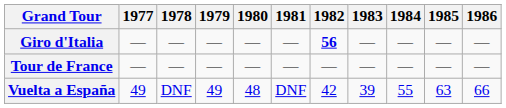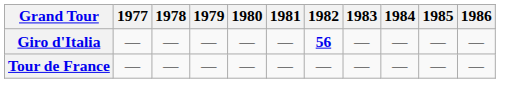- row: Vuelta a España | 49 | DNF | 49 | 48 | DNF | 42 | 39 | 55 | 63 | 66
